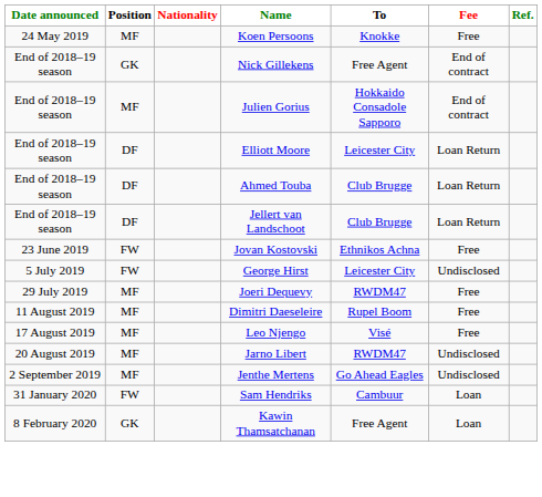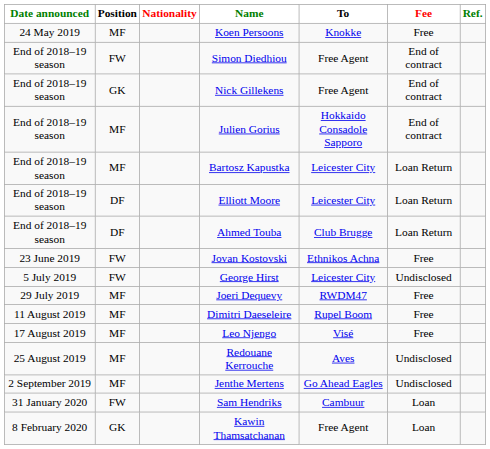+ row: End of 2018–19 season | FW | Simon Diedhiou | Free Agent | End of contract
+ row: End of 2018–19 season | MF | Bartosz Kapustka | Leicester City | Loan Return
- row: End of 2018–19 season | DF | Jellert van Landschoot | Club Brugge | Loan Return
- row: 20 August 2019 | MF | Jarno Libert | RWDM47 | Undisclosed
+ row: 25 August 2019 | MF | Redouane Kerrouche | Aves | Undisclosed
